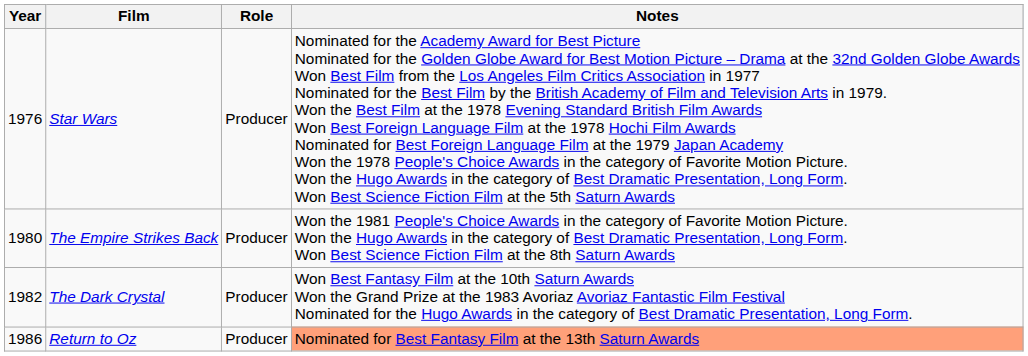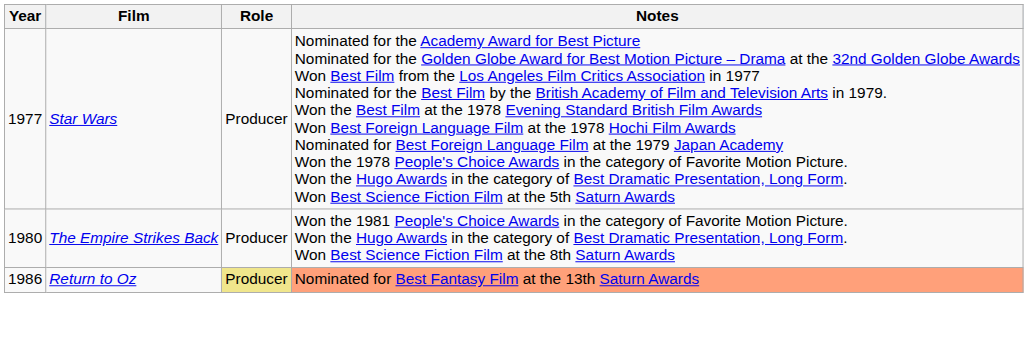Star Wars | Year: 1976 -> 1977
- row: 1982 | The Dark Crystal | Producer | Won Best Fantasy Film at the 10th Saturn Awards Won the Grand Prize at the 1983 Avoriaz Avoriaz Fantastic Film Festival Nominated for the Hugo Awards in the category of Best Dramatic Presentation, Long Form.
Return to Oz | Role: no background -> khaki background
